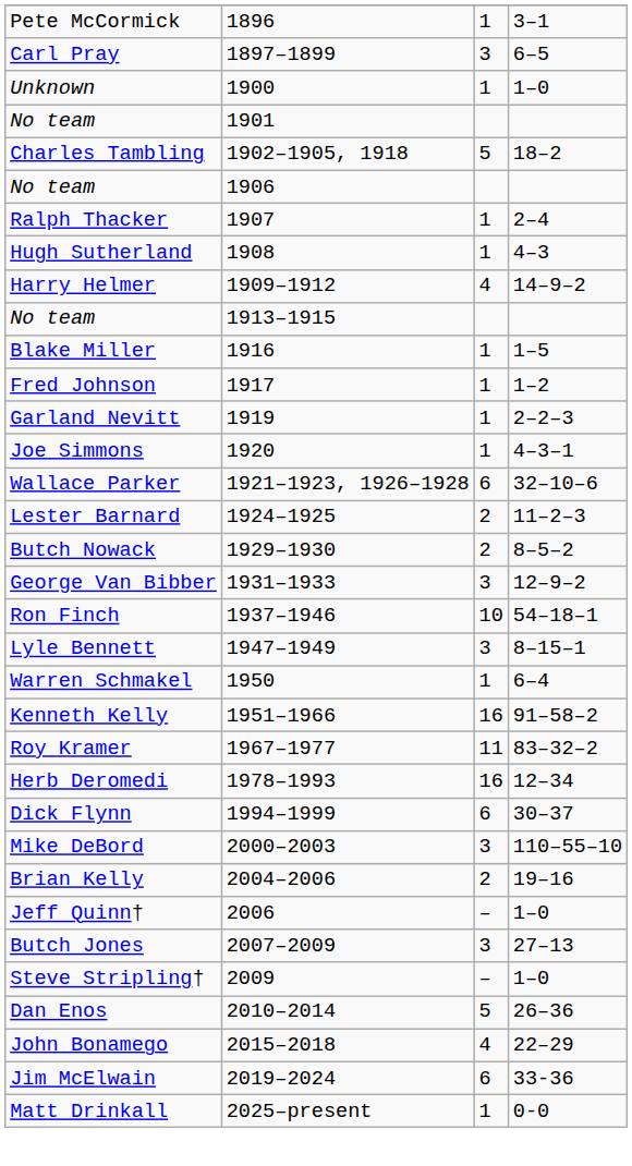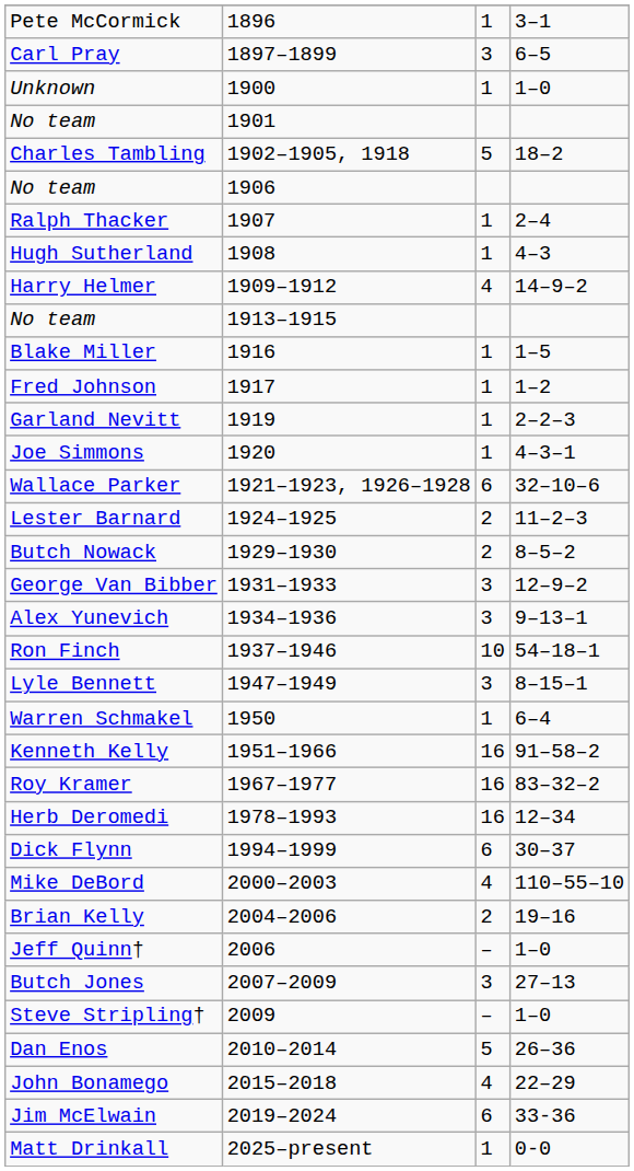+ row: Alex Yunevich | 1934–1936 | 3 | 9–13–1
Roy Kramer | column 3: 11 -> 16
Mike DeBord | column 3: 3 -> 4
